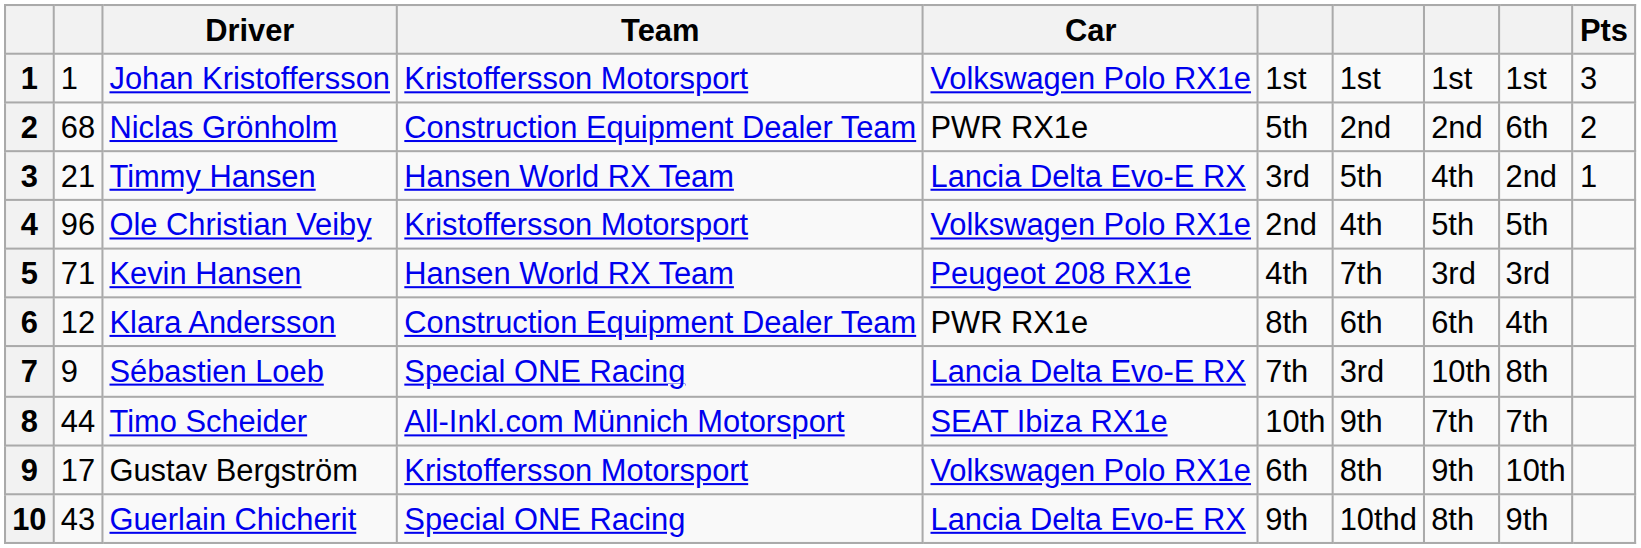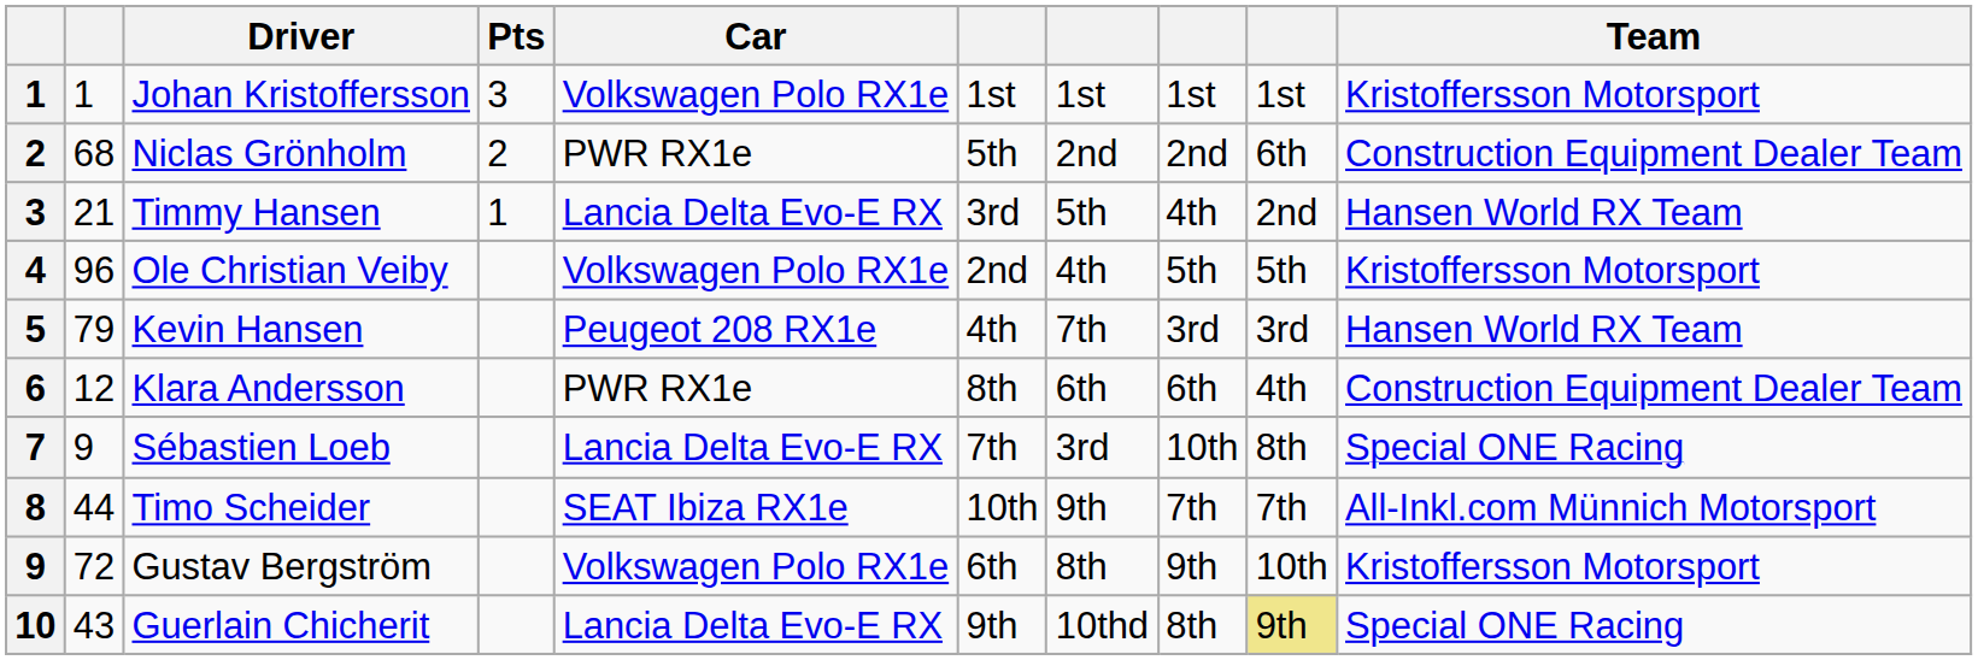columns swapped: Team <-> Pts
Kevin Hansen | column 2: 71 -> 79
Gustav Bergström | column 2: 17 -> 72
Guerlain Chicherit | column 9: no background -> khaki background
